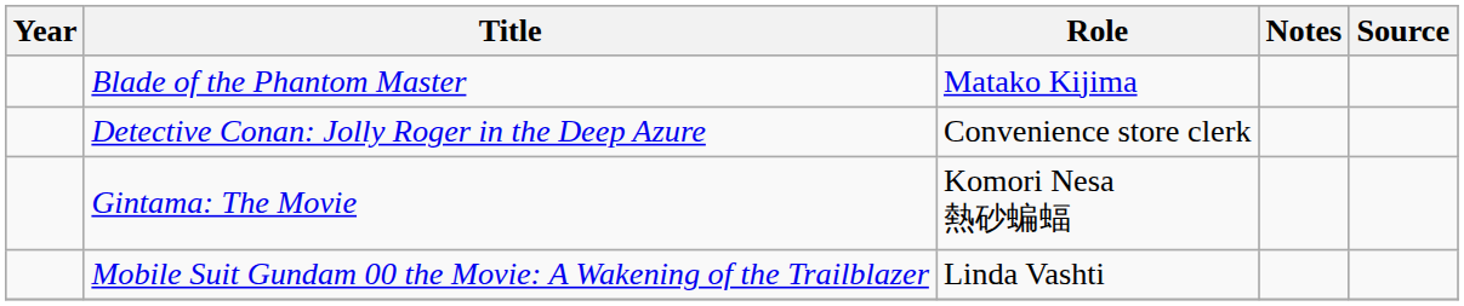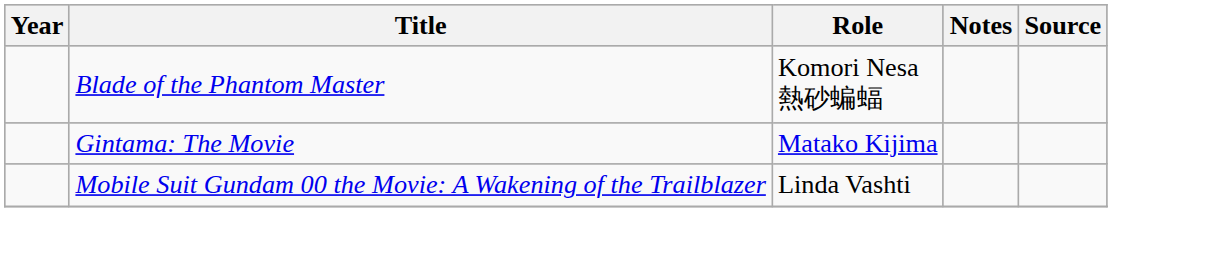Blade of the Phantom Master | Role: Matako Kijima -> Komori Nesa 熱砂蝙蝠
- row: Detective Conan: Jolly Roger in the Deep Azure | Convenience store clerk
Gintama: The Movie | Role: Komori Nesa 熱砂蝙蝠 -> Matako Kijima
